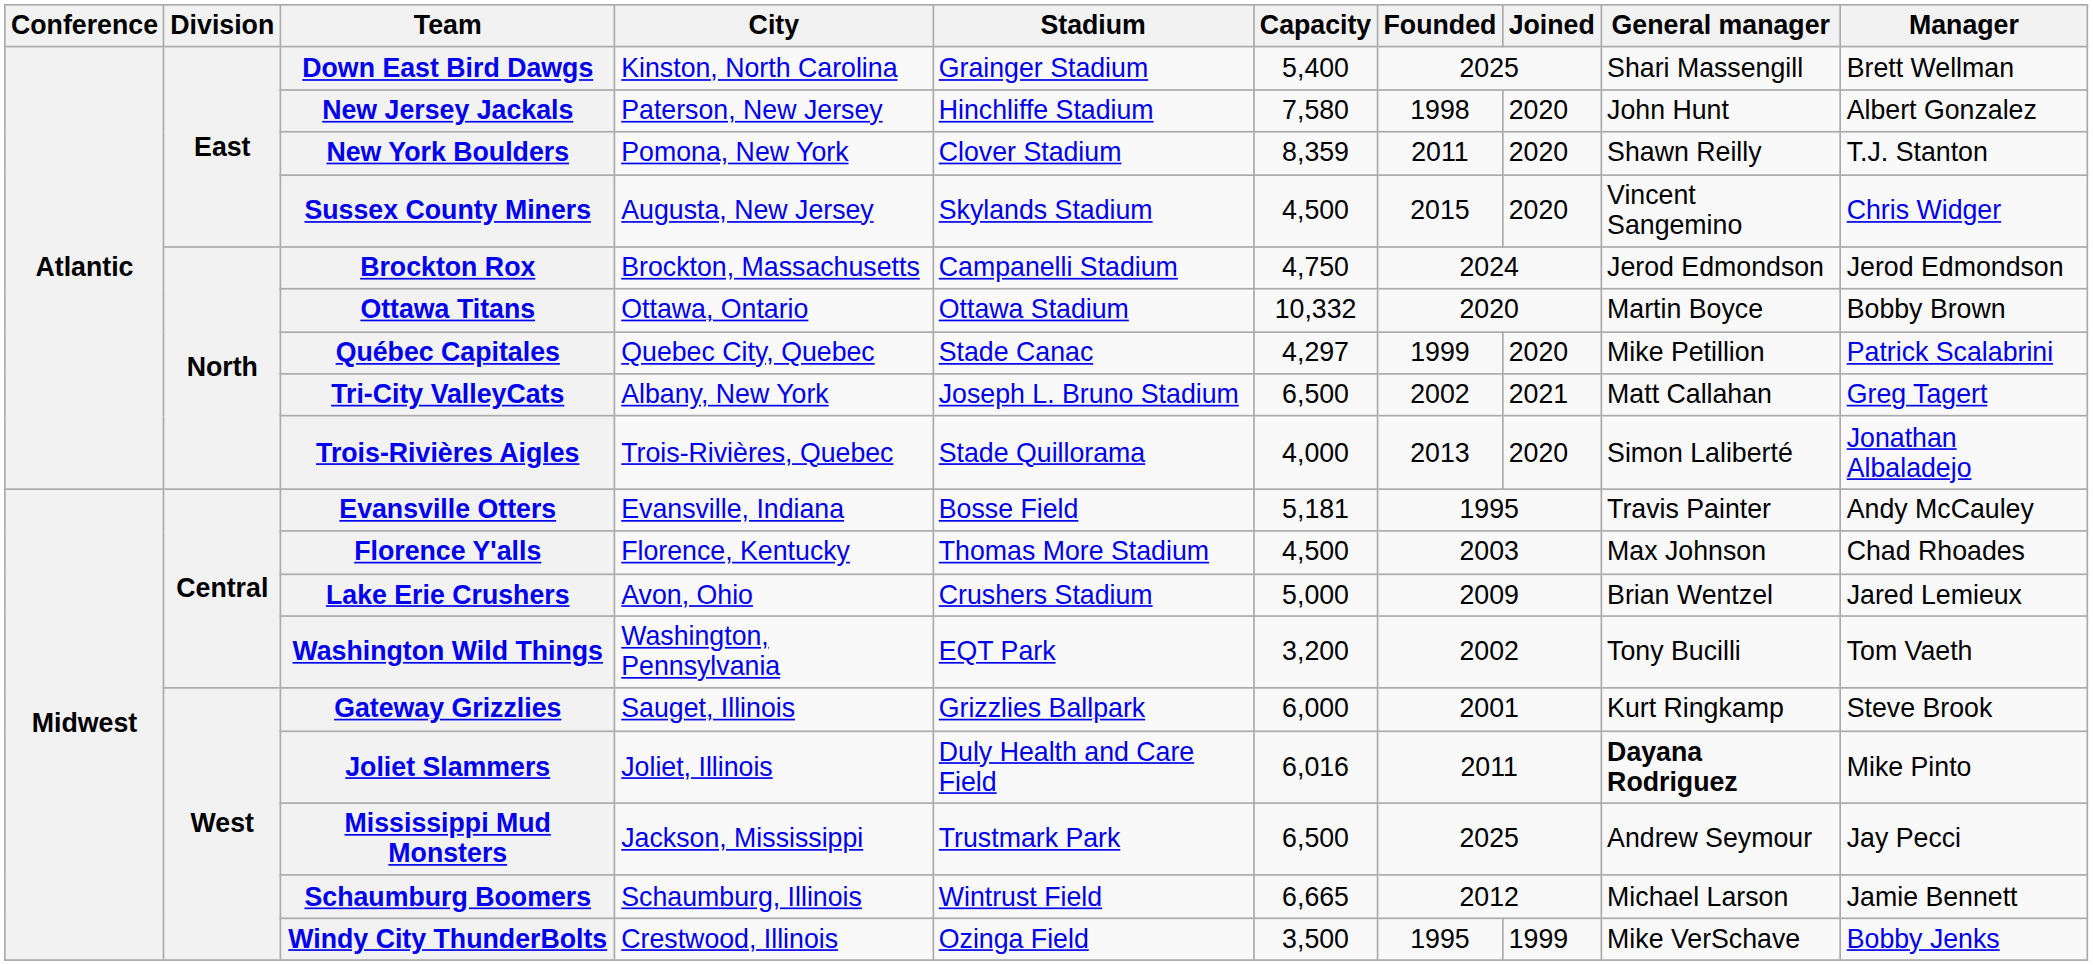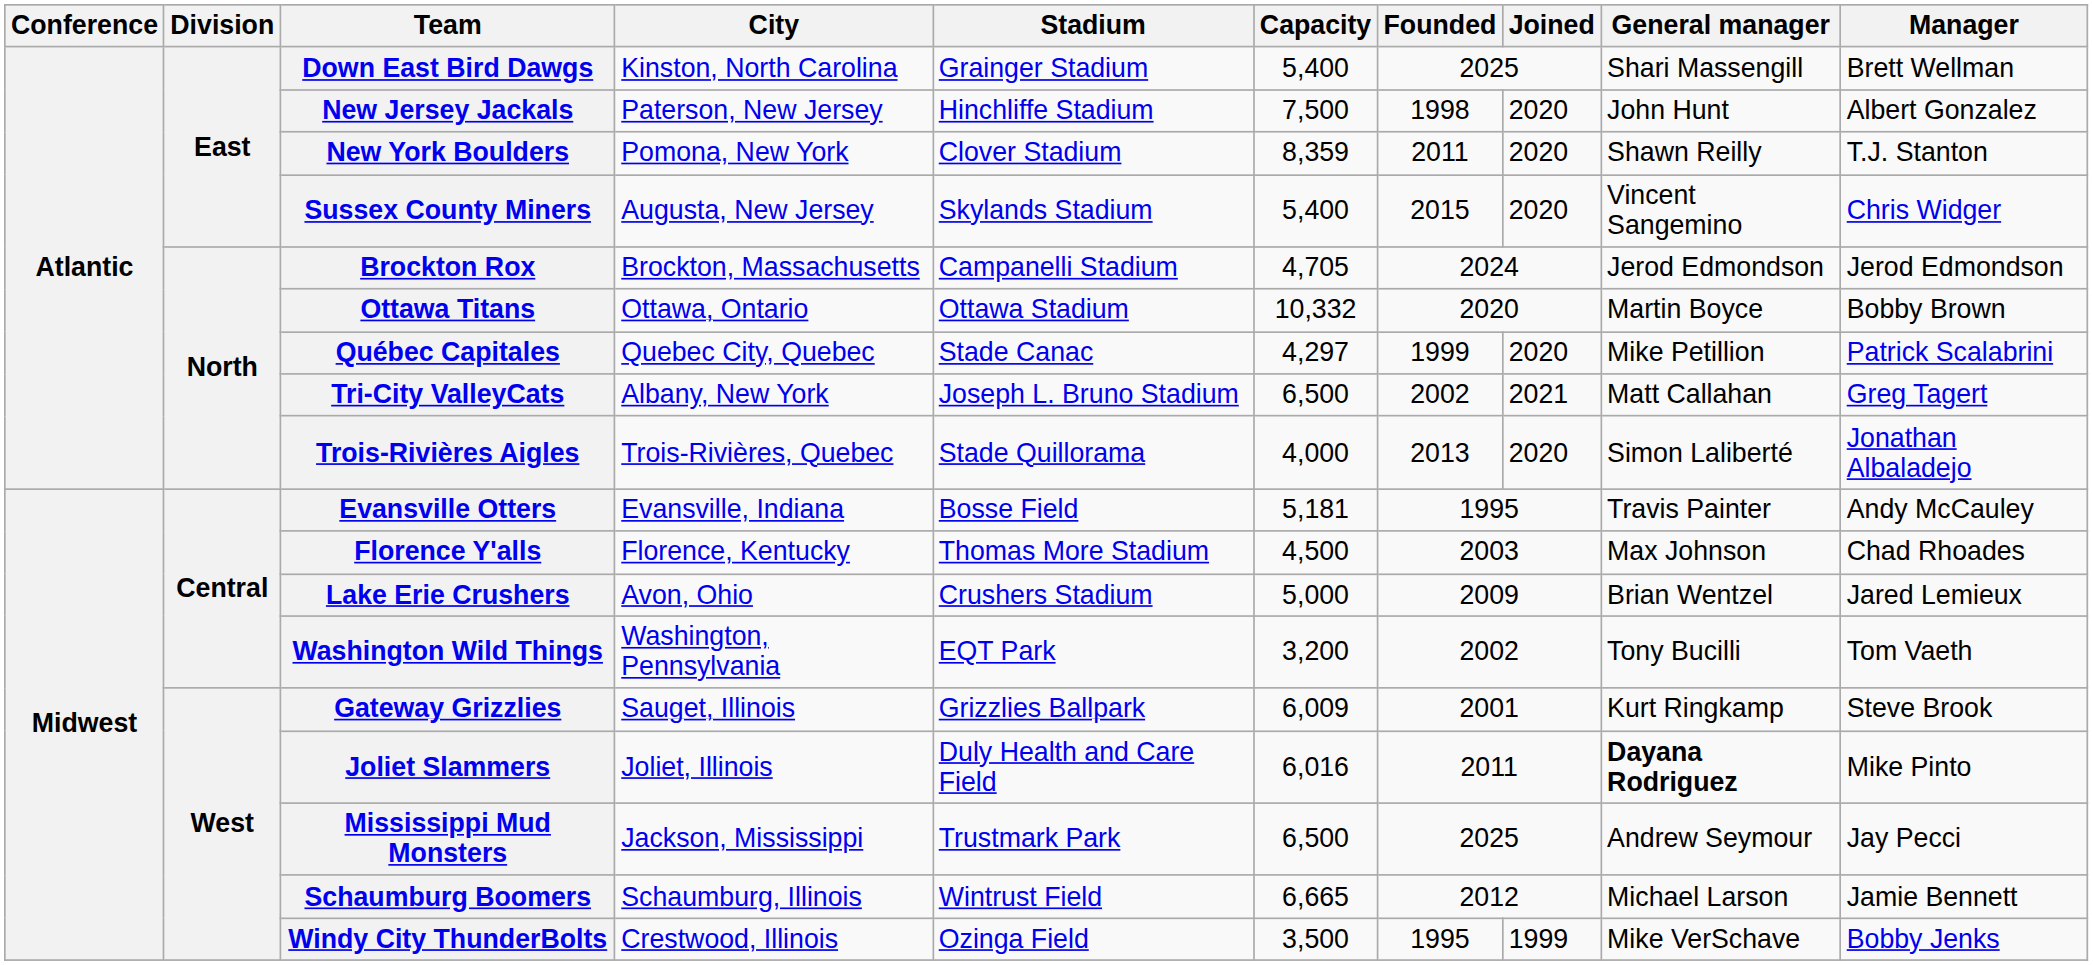New Jersey Jackals | Capacity: 7,580 -> 7,500
Sussex County Miners | Capacity: 4,500 -> 5,400
Brockton Rox | Capacity: 4,750 -> 4,705
Gateway Grizzlies | Capacity: 6,000 -> 6,009
